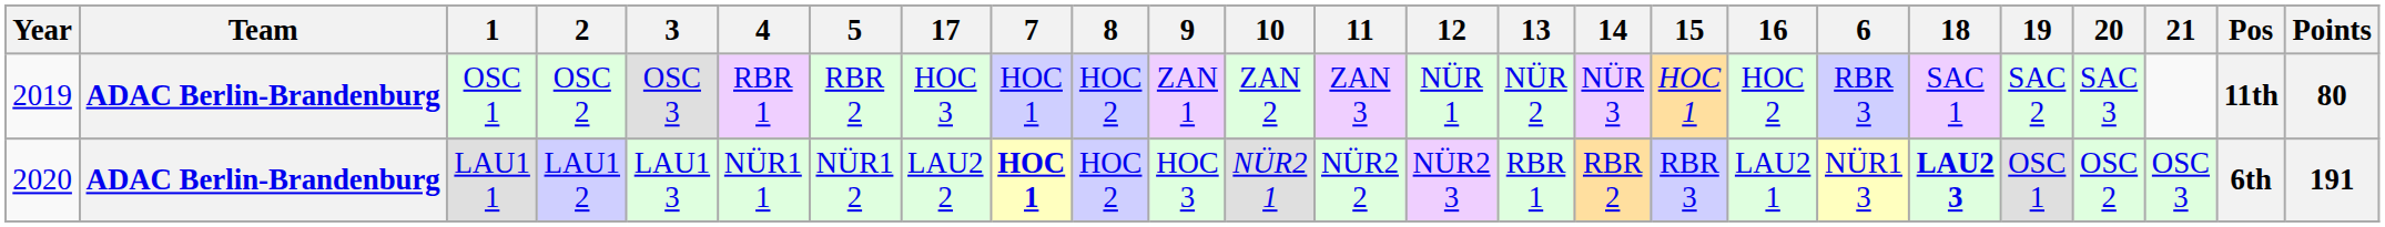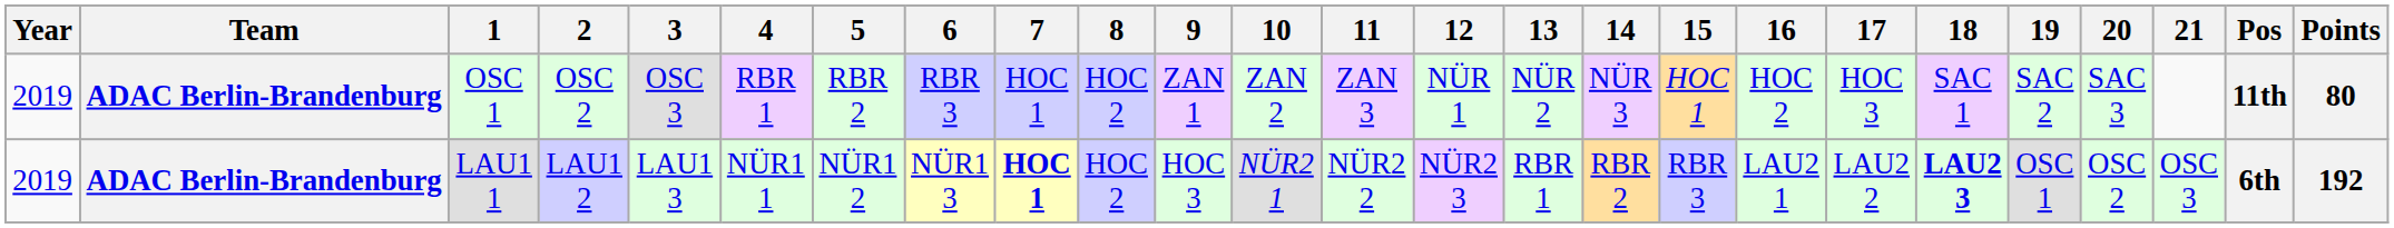columns swapped: 6 <-> 17
LAU1 1 | Year: 2020 -> 2019
LAU1 1 | Points: 191 -> 192
